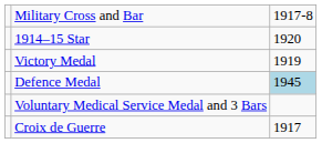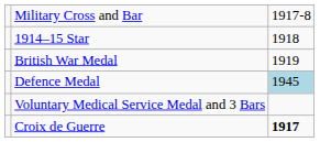1914–15 Star | column 3: 1920 -> 1918
+ row: British War Medal | 1919
- row: Victory Medal | 1919
Croix de Guerre | column 3: normal -> bold
